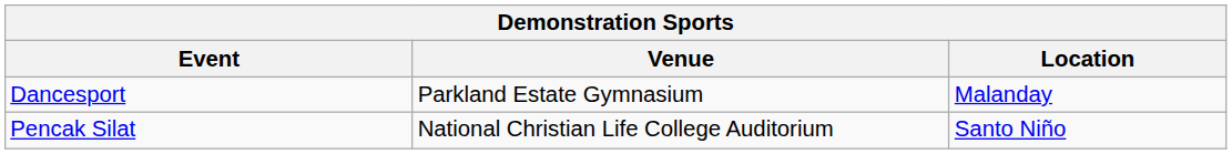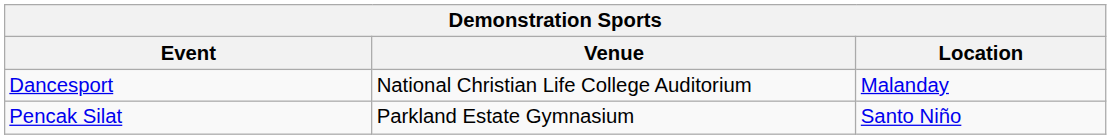Dancesport | Venue: Parkland Estate Gymnasium -> National Christian Life College Auditorium
Pencak Silat | Venue: National Christian Life College Auditorium -> Parkland Estate Gymnasium
